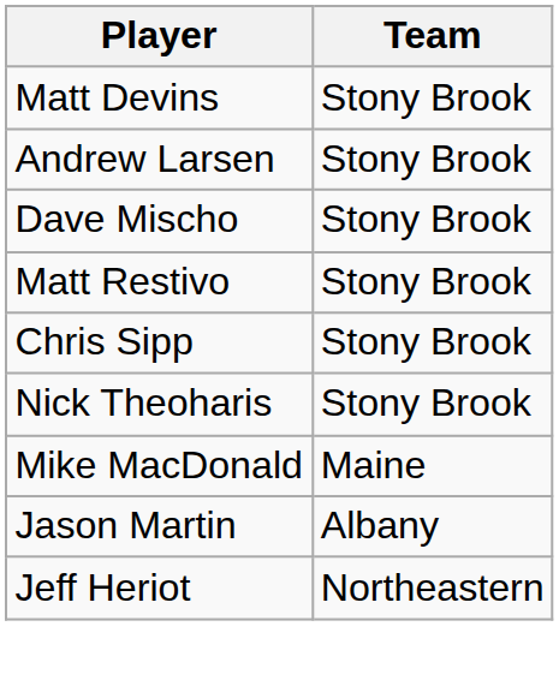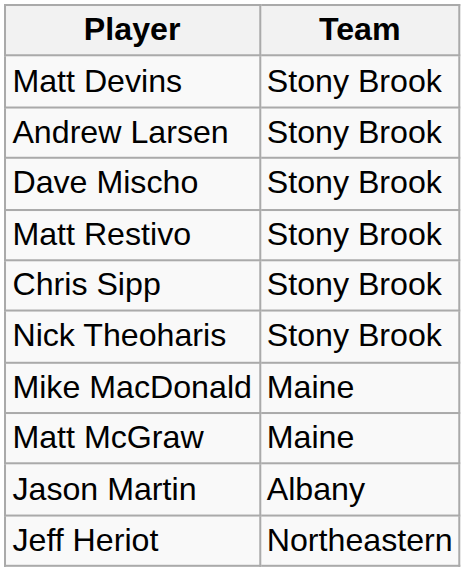+ row: Matt McGraw | Maine
